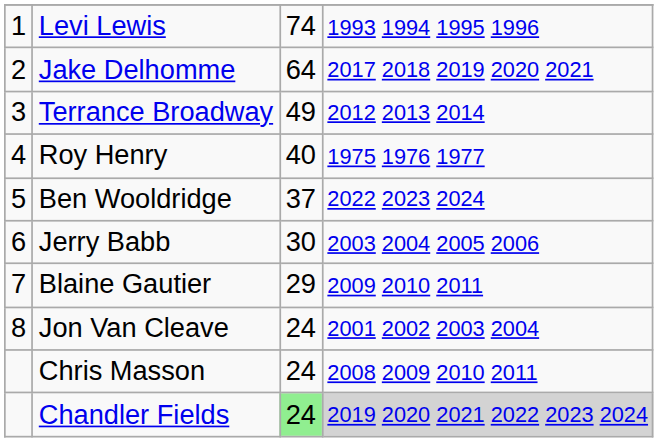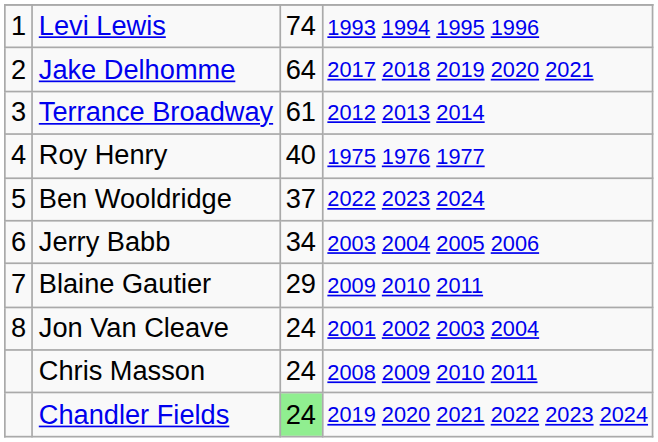Terrance Broadway | column 3: 49 -> 61
Jerry Babb | column 3: 30 -> 34
Chandler Fields | column 4: lightgrey background -> no background
